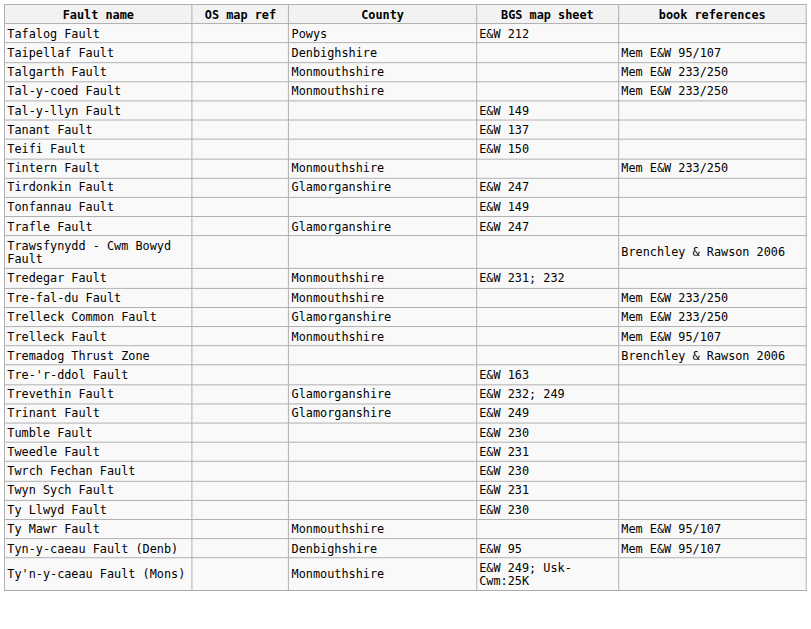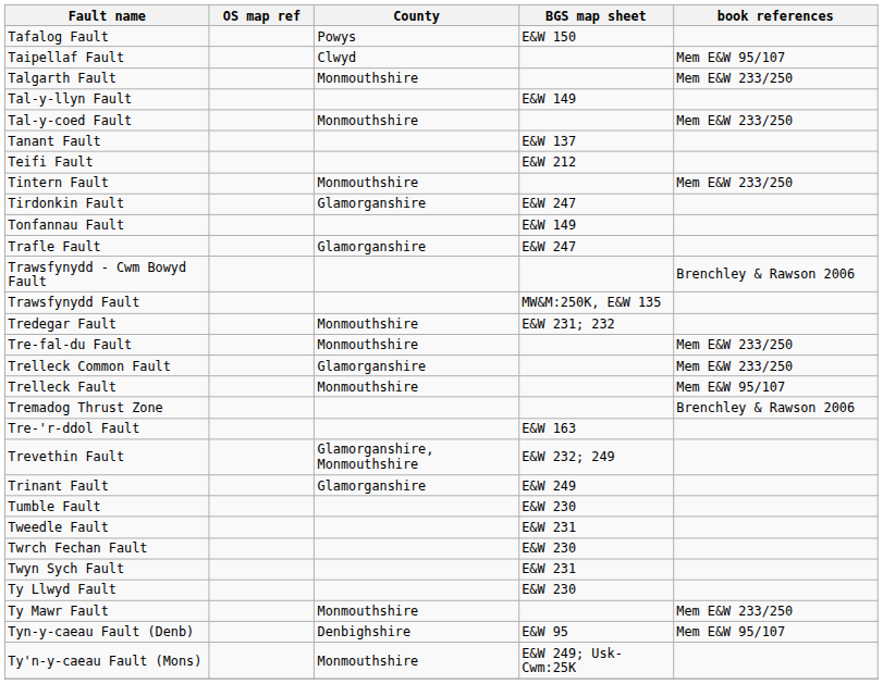Tafalog Fault | BGS map sheet: E&W 212 -> E&W 150
Taipellaf Fault | County: Denbighshire -> Clwyd
rows swapped: Tal-y-coed Fault <-> Tal-y-llyn Fault
Teifi Fault | BGS map sheet: E&W 150 -> E&W 212
+ row: Trawsfynydd Fault | MW&M:250K, E&W 135
Trevethin Fault | County: Glamorganshire -> Glamorganshire, Monmouthshire
Ty Mawr Fault | book references: Mem E&W 95/107 -> Mem E&W 233/250
